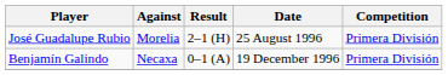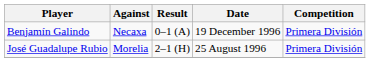rows swapped: José Guadalupe Rubio <-> Benjamín Galindo
